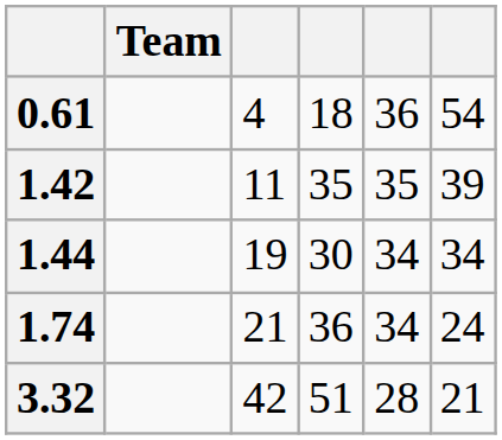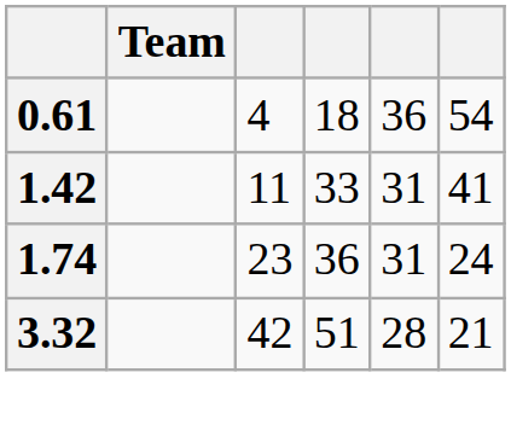1.42 | column 4: 35 -> 33
1.42 | column 5: 35 -> 31
1.42 | column 6: 39 -> 41
- row: 1.44 | 19 | 30 | 34 | 34
1.74 | column 3: 21 -> 23
1.74 | column 5: 34 -> 31
